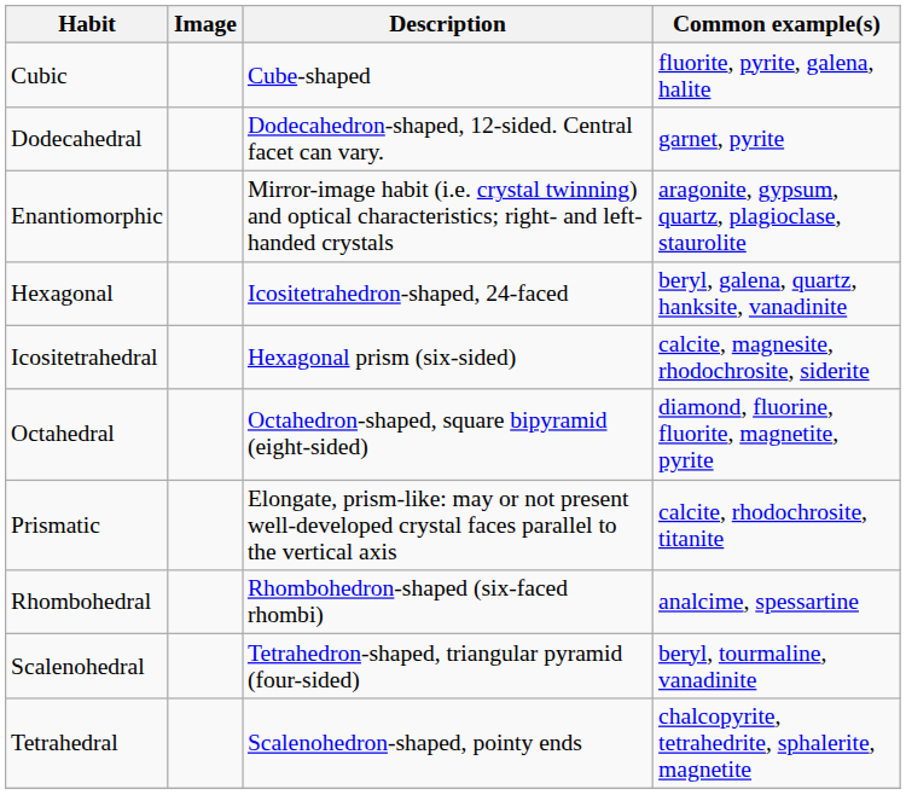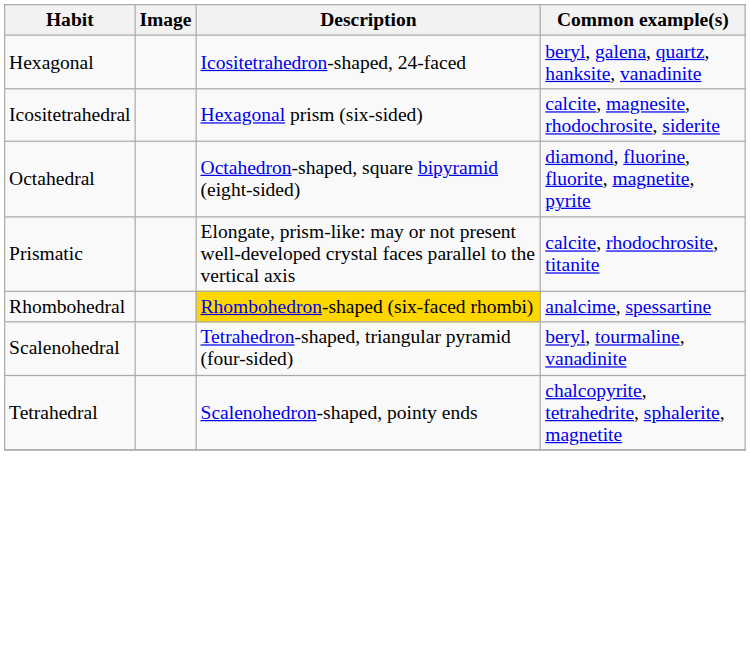- row: Cubic | Cube-shaped | fluorite, pyrite, galena, halite
- row: Dodecahedral | Dodecahedron-shaped, 12-sided. Central facet can vary. | garnet, pyrite
- row: Enantiomorphic | Mirror-image habit (i.e. crystal twinning) and optical characteristics; right- and left-handed crystals | aragonite, gypsum, quartz, plagioclase, staurolite
Rhombohedral | Description: no background -> gold background
